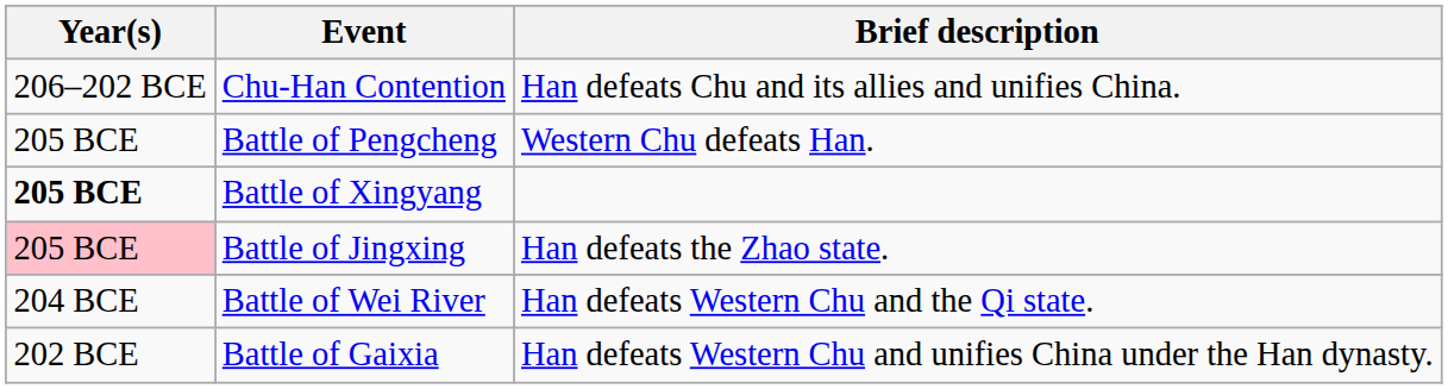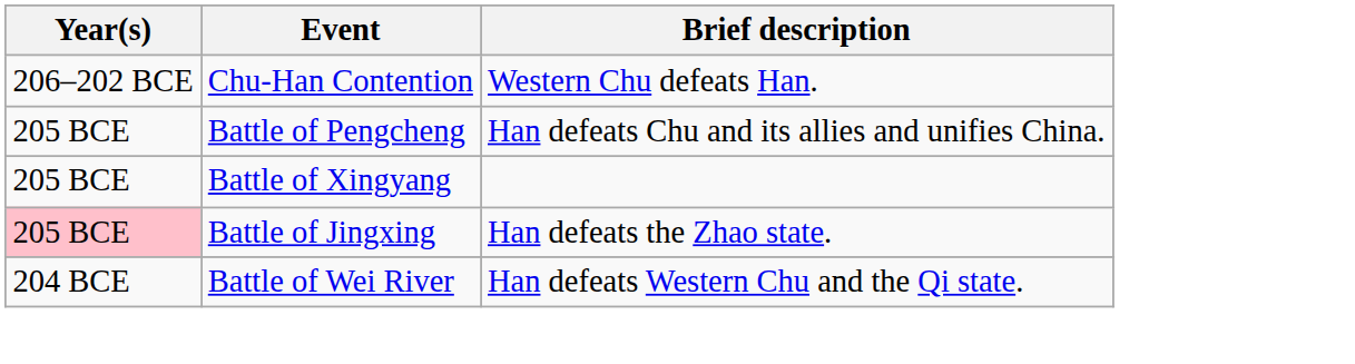Chu-Han Contention | Brief description: Han defeats Chu and its allies and unifies China. -> Western Chu defeats Han.
Battle of Pengcheng | Brief description: Western Chu defeats Han. -> Han defeats Chu and its allies and unifies China.
Battle of Xingyang | Year(s): bold -> normal
- row: 202 BCE | Battle of Gaixia | Han defeats Western Chu and unifies China under the Han dynasty.
